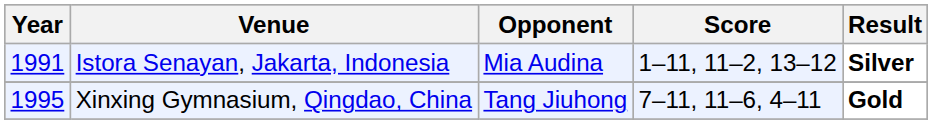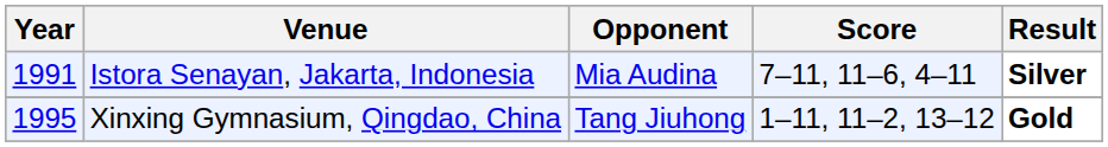Istora Senayan, Jakarta, Indonesia | Score: 1–11, 11–2, 13–12 -> 7–11, 11–6, 4–11
Xinxing Gymnasium, Qingdao, China | Score: 7–11, 11–6, 4–11 -> 1–11, 11–2, 13–12
